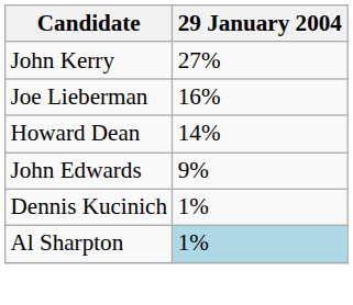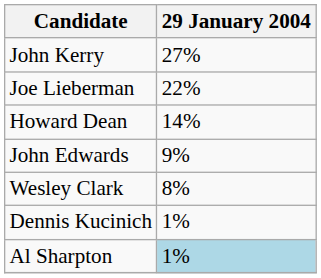Joe Lieberman | 29 January 2004: 16% -> 22%
+ row: Wesley Clark | 8%
